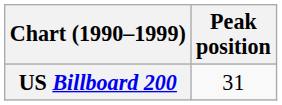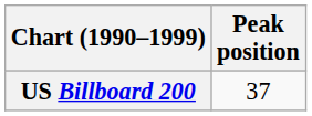US Billboard 200 | Peak position: 31 -> 37
